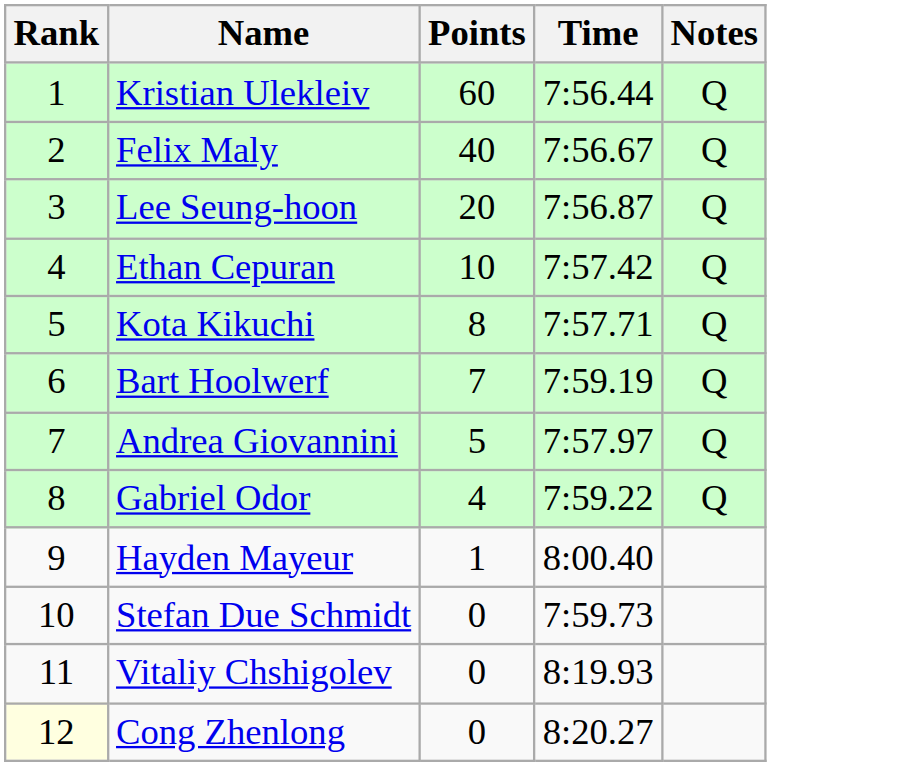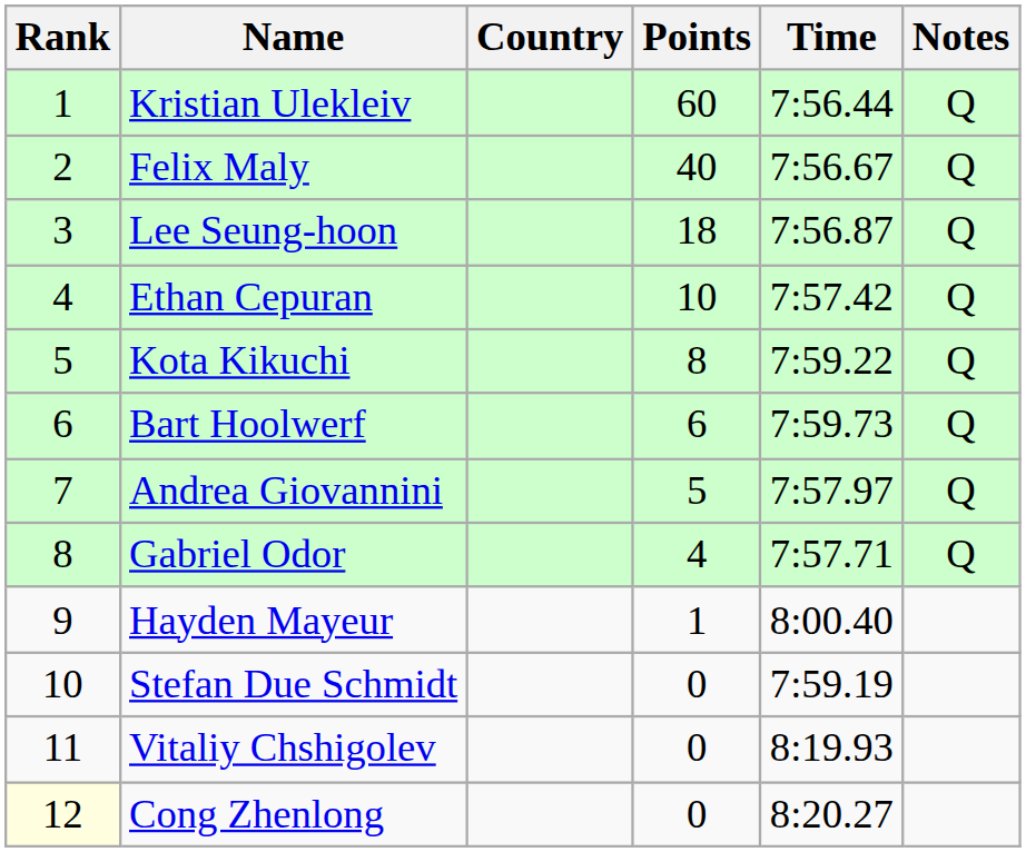+ column: Country
Lee Seung-hoon | Points: 20 -> 18
Kota Kikuchi | Time: 7:57.71 -> 7:59.22
Bart Hoolwerf | Points: 7 -> 6
Bart Hoolwerf | Time: 7:59.19 -> 7:59.73
Gabriel Odor | Time: 7:59.22 -> 7:57.71
Stefan Due Schmidt | Time: 7:59.73 -> 7:59.19
